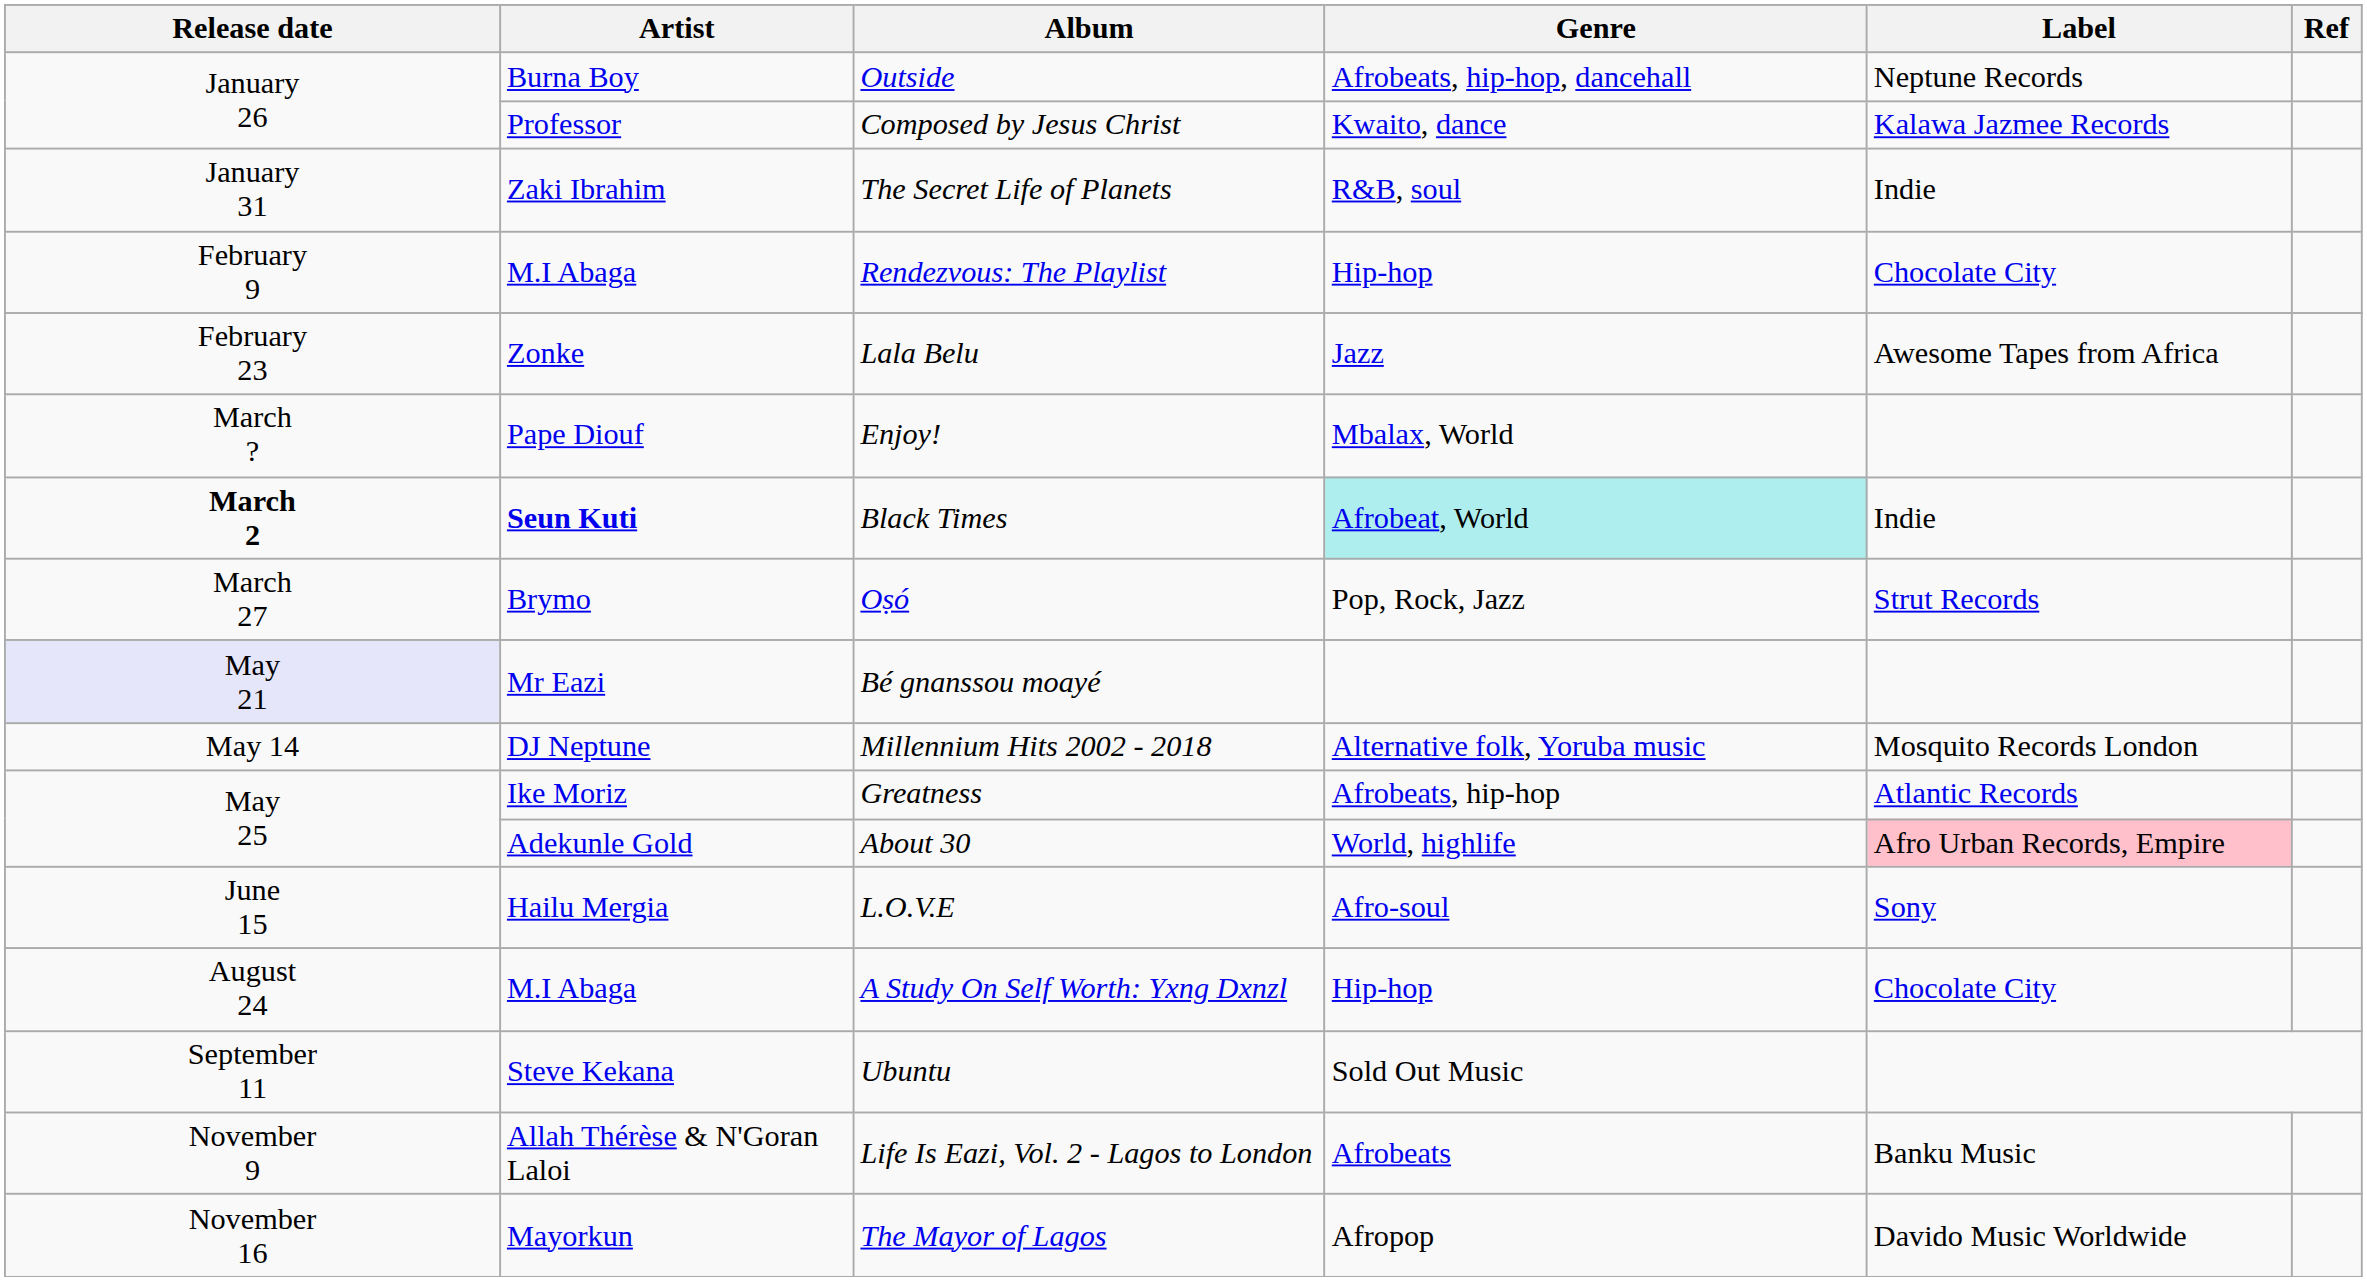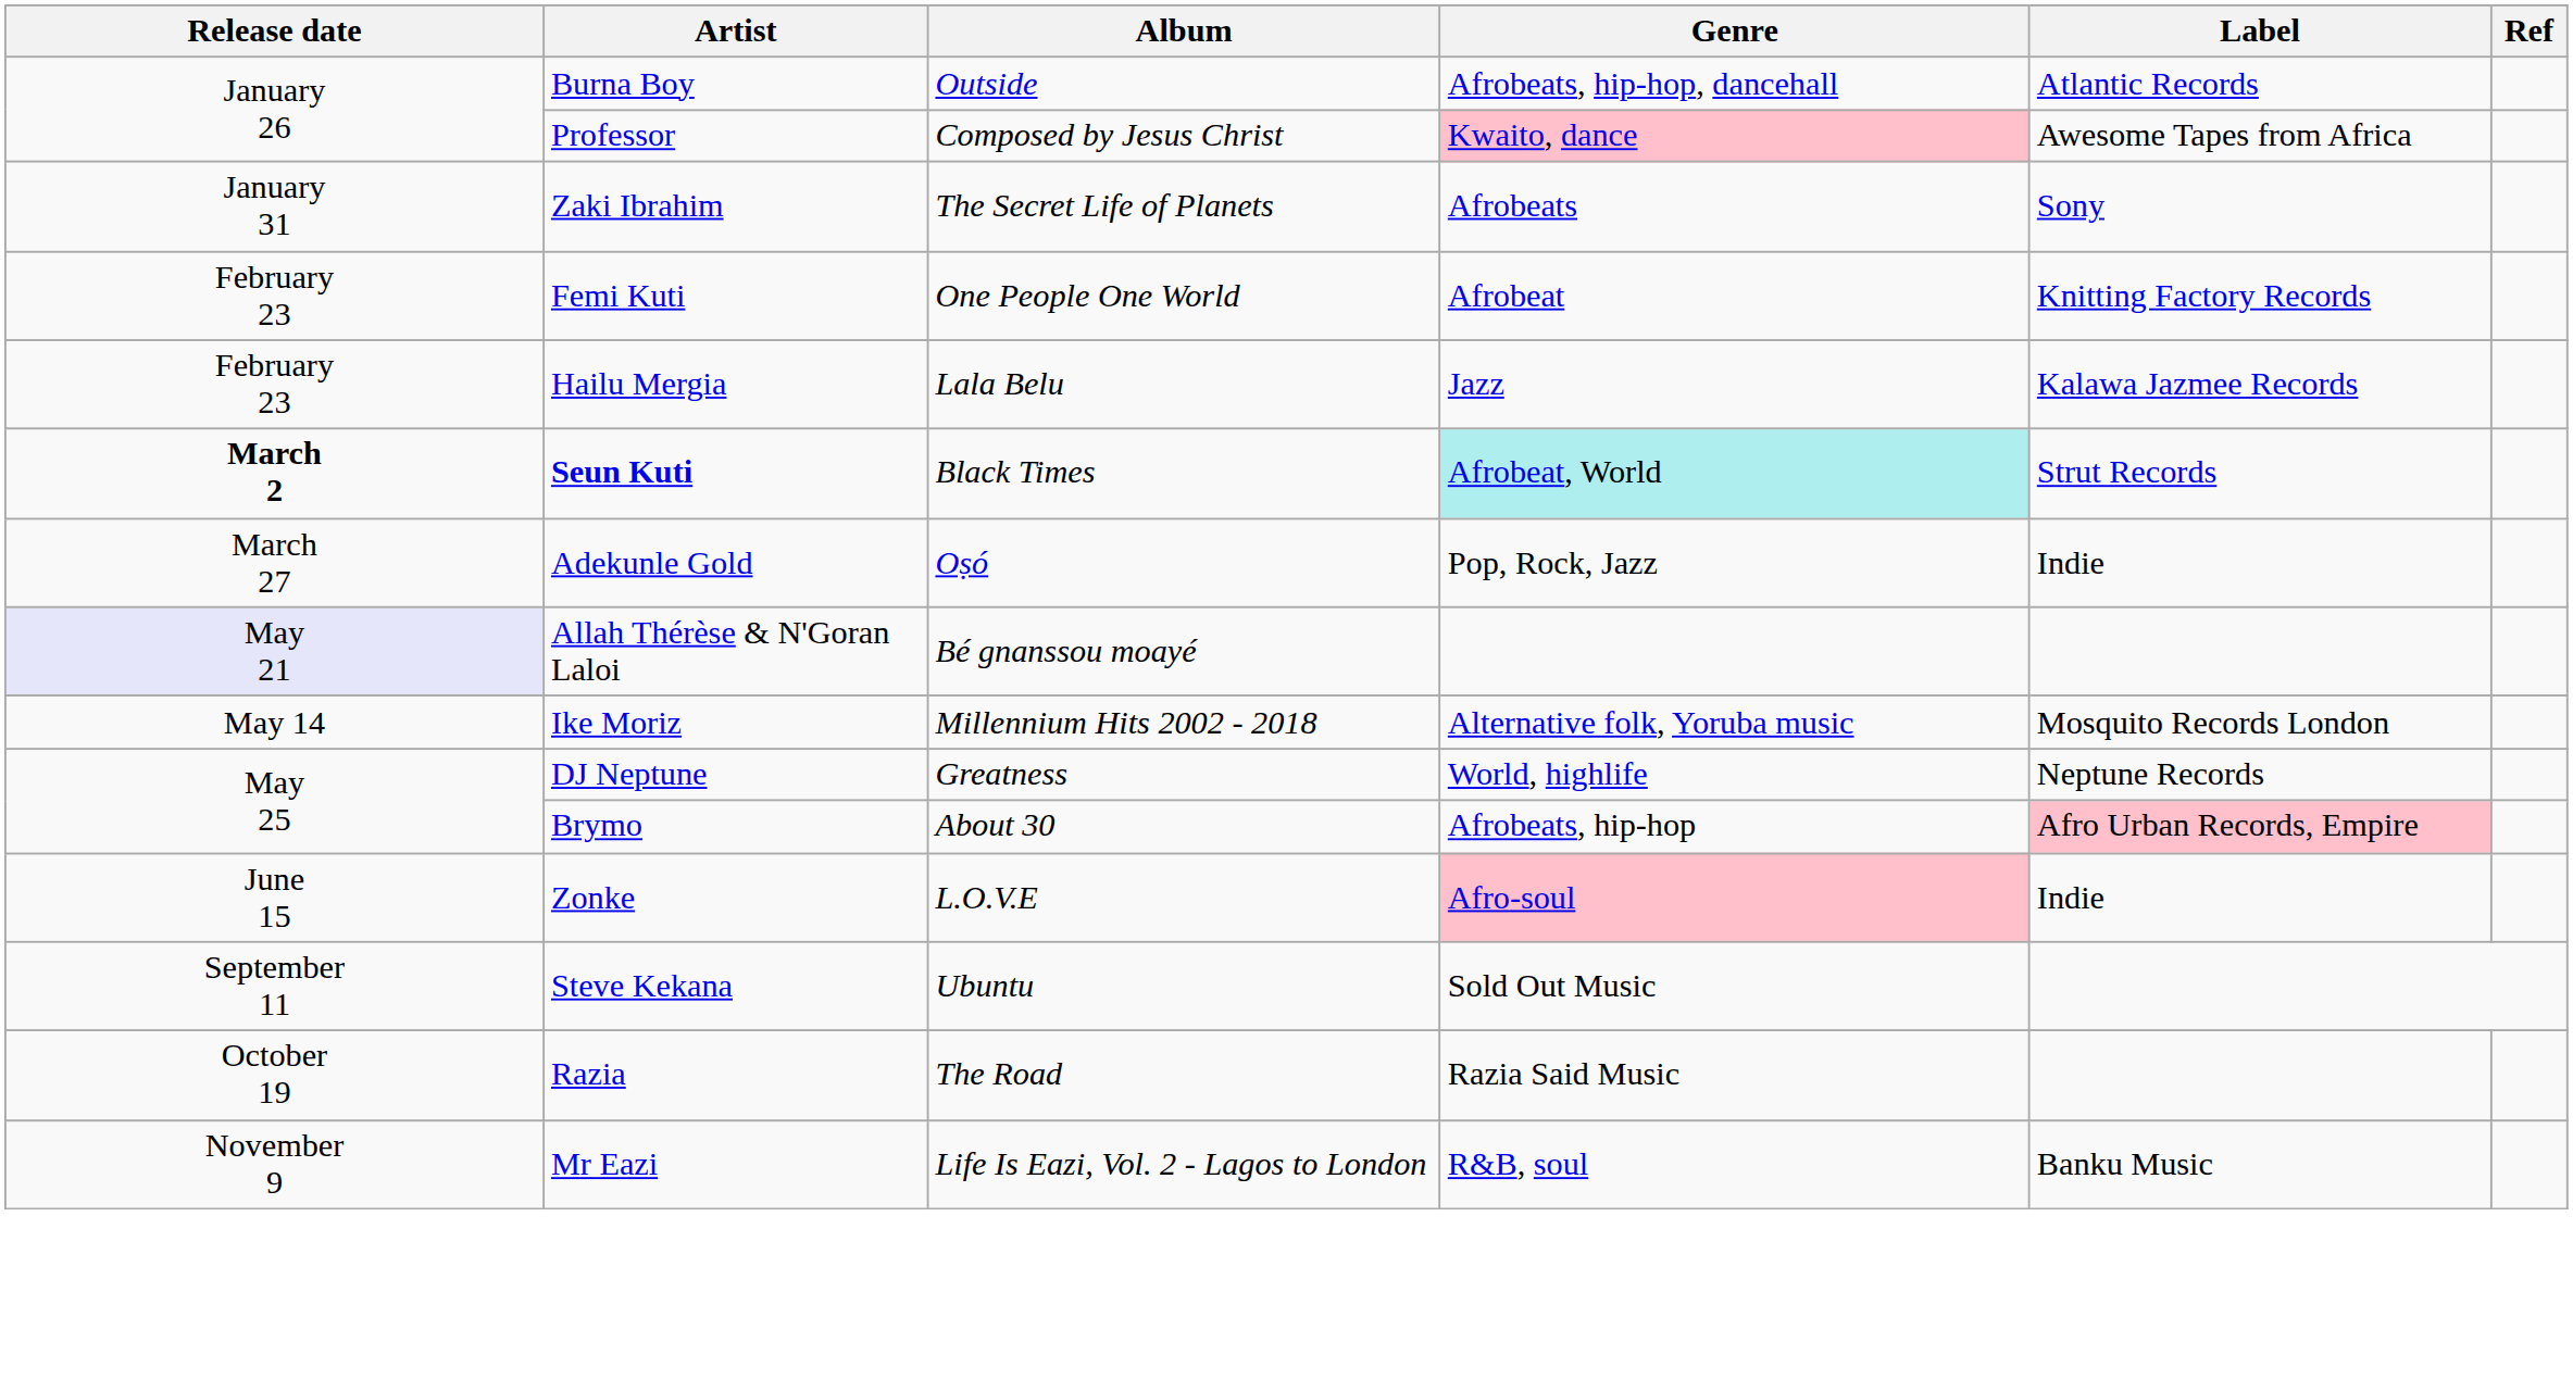Outside | Label: Neptune Records -> Atlantic Records
Composed by Jesus Christ | Genre: no background -> pink background
Composed by Jesus Christ | Label: Kalawa Jazmee Records -> Awesome Tapes from Africa
The Secret Life of Planets | Genre: R&B, soul -> Afrobeats
The Secret Life of Planets | Label: Indie -> Sony
- row: February 9 | M.I Abaga | Rendezvous: The Playlist | Hip-hop | Chocolate City
+ row: February 23 | Femi Kuti | One People One World | Afrobeat | Knitting Factory Records
Lala Belu | Artist: Zonke -> Hailu Mergia
Lala Belu | Label: Awesome Tapes from Africa -> Kalawa Jazmee Records
- row: March ? | Pape Diouf | Enjoy! | Mbalax, World
Black Times | Label: Indie -> Strut Records
Oṣó | Artist: Brymo -> Adekunle Gold
Oṣó | Label: Strut Records -> Indie
Bé gnanssou moayé | Artist: Mr Eazi -> Allah Thérèse & N'Goran Laloi
Millennium Hits 2002 - 2018 | Artist: DJ Neptune -> Ike Moriz
Greatness | Artist: Ike Moriz -> DJ Neptune
Greatness | Genre: Afrobeats, hip-hop -> World, highlife
Greatness | Label: Atlantic Records -> Neptune Records
About 30 | Artist: Adekunle Gold -> Brymo
About 30 | Genre: World, highlife -> Afrobeats, hip-hop
L.O.V.E | Artist: Hailu Mergia -> Zonke
L.O.V.E | Genre: no background -> pink background
L.O.V.E | Label: Sony -> Indie
- row: August 24 | M.I Abaga | A Study On Self Worth: Yxng Dxnzl | Hip-hop | Chocolate City
+ row: October 19 | Razia | The Road | Razia Said Music
Life Is Eazi, Vol. 2 - Lagos to London | Artist: Allah Thérèse & N'Goran Laloi -> Mr Eazi
Life Is Eazi, Vol. 2 - Lagos to London | Genre: Afrobeats -> R&B, soul
- row: November 16 | Mayorkun | The Mayor of Lagos | Afropop | Davido Music Worldwide
